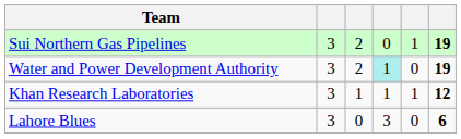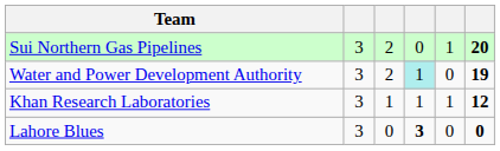Sui Northern Gas Pipelines | column 6: 19 -> 20
Lahore Blues | column 4: normal -> bold
Lahore Blues | column 6: 6 -> 0
